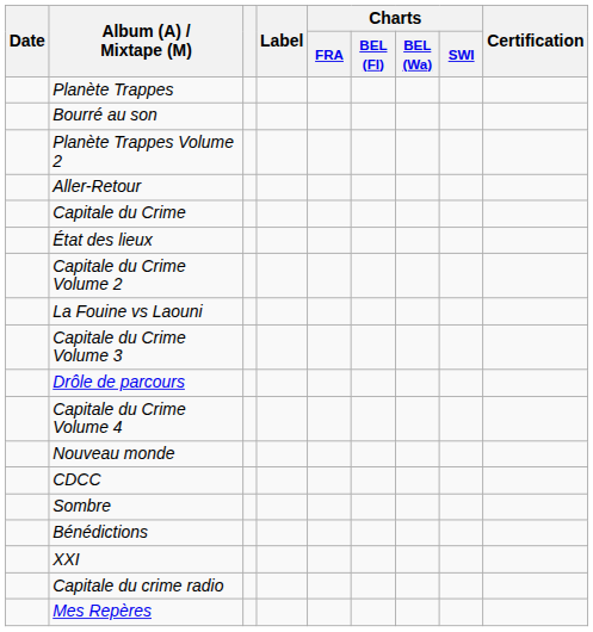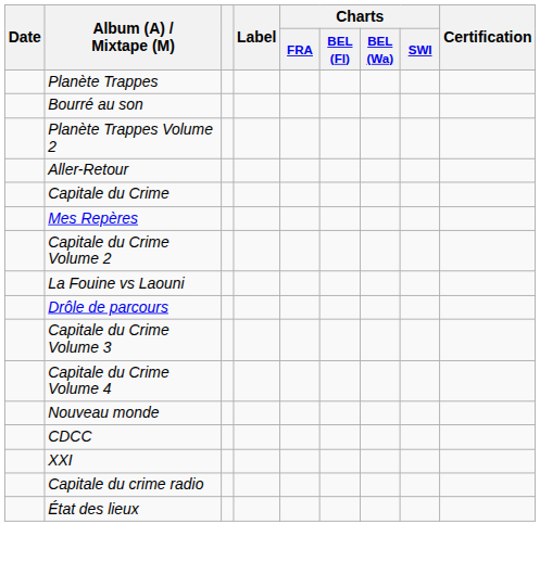rows swapped: Mes Repères <-> État des lieux
rows swapped: Capitale du Crime Volume 3 <-> Drôle de parcours
- row: Sombre
- row: Bénédictions
